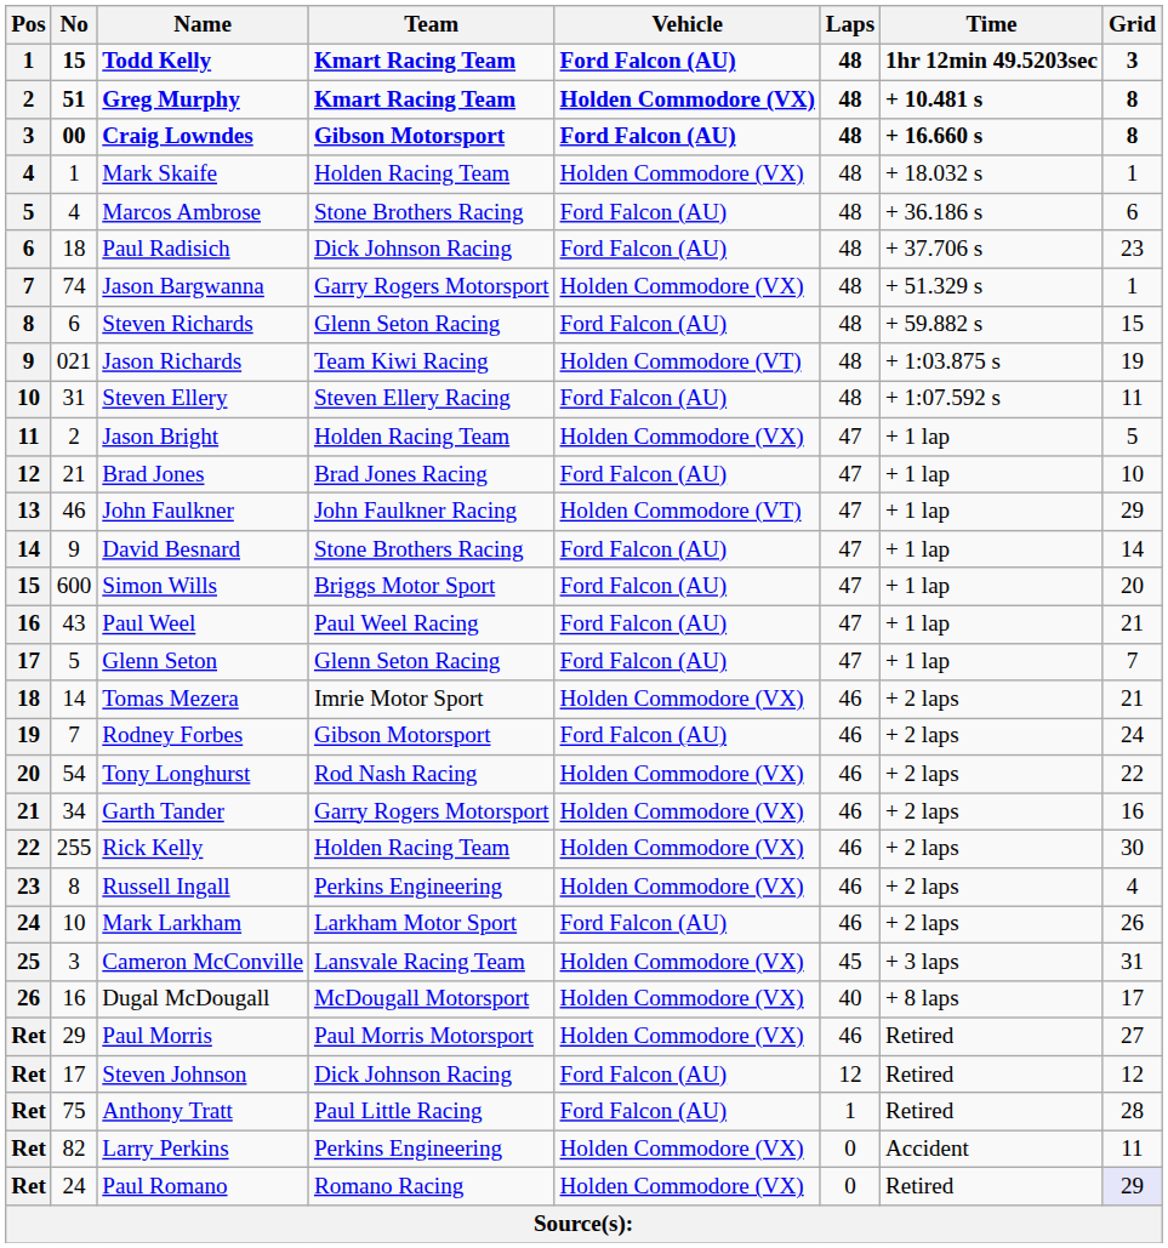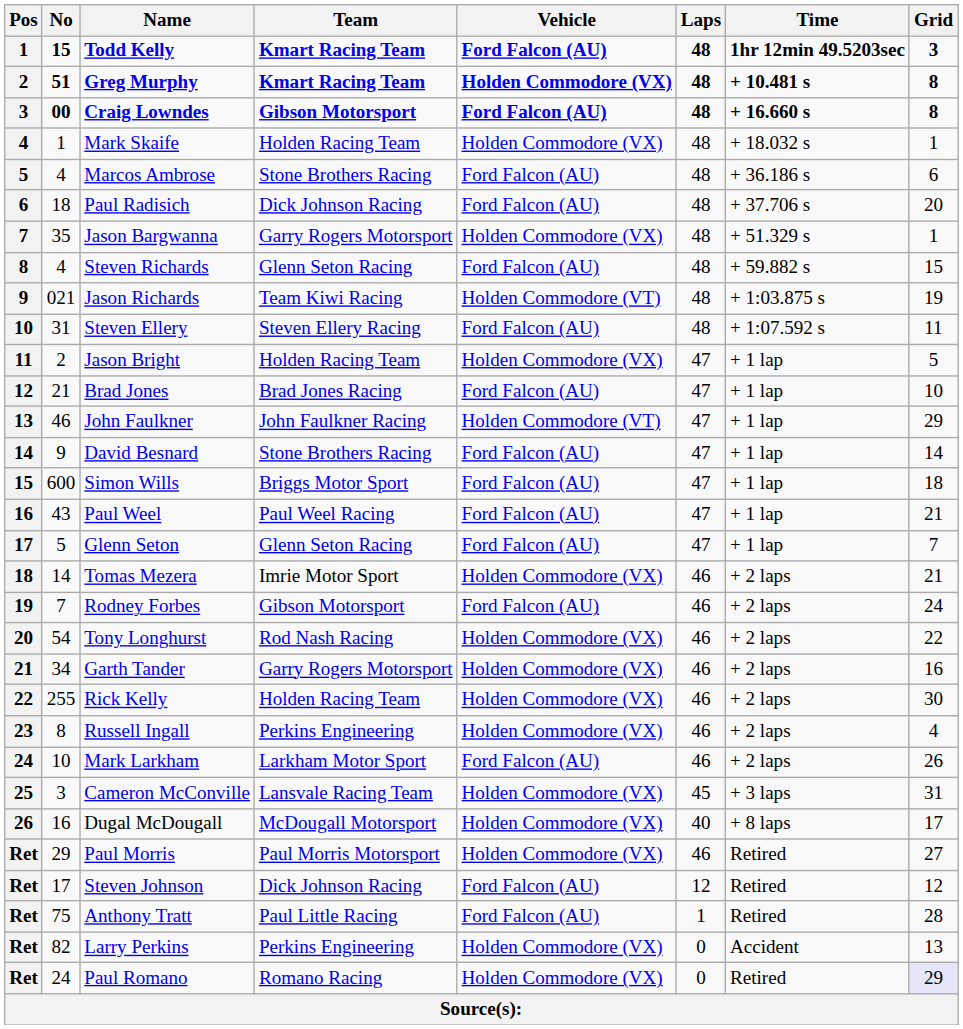Paul Radisich | Grid: 23 -> 20
Jason Bargwanna | No: 74 -> 35
Steven Richards | No: 6 -> 4
Simon Wills | Grid: 20 -> 18
Larry Perkins | Grid: 11 -> 13
